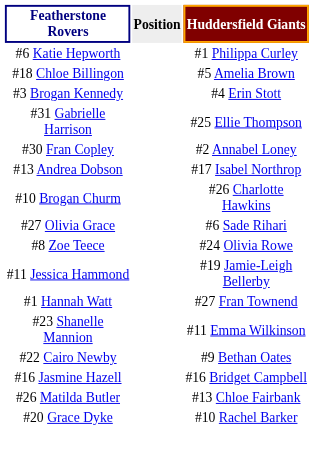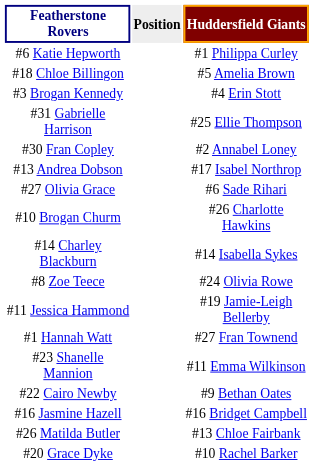rows swapped: #27 Olivia Grace <-> #10 Brogan Churm
+ row: #14 Charley Blackburn | #14 Isabella Sykes
